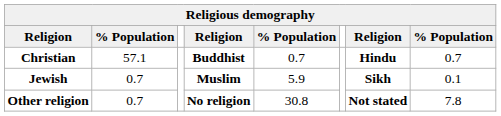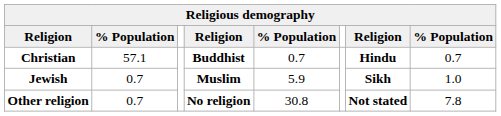Jewish | column 8: 0.1 -> 1.0
